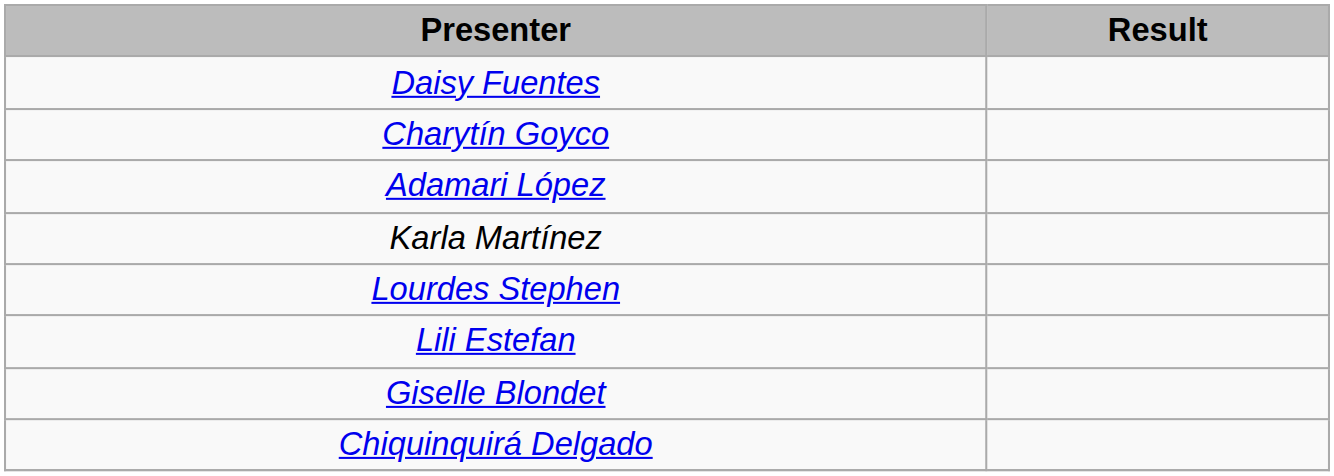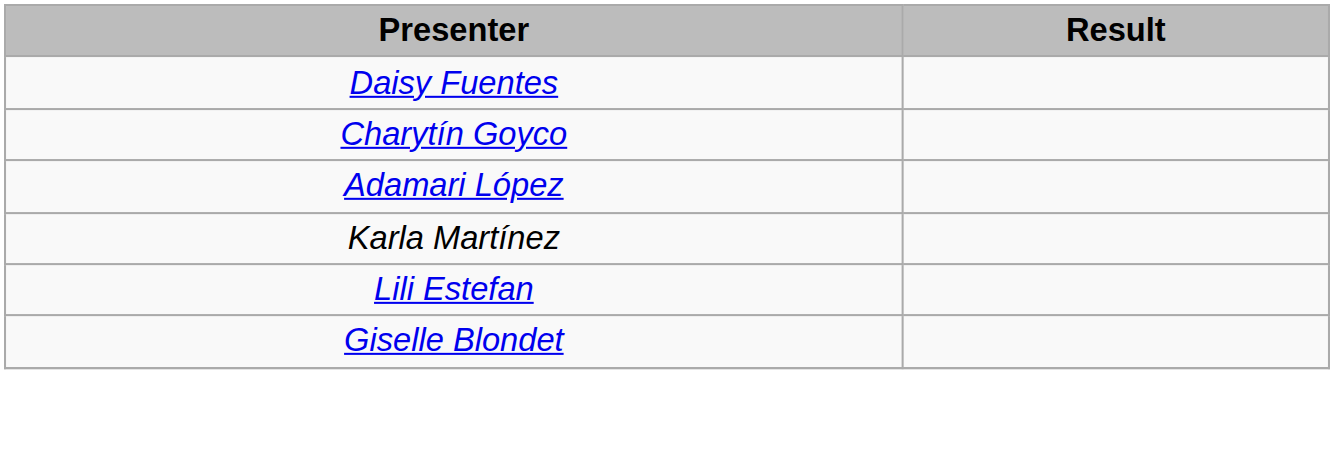- row: Lourdes Stephen
- row: Chiquinquirá Delgado
